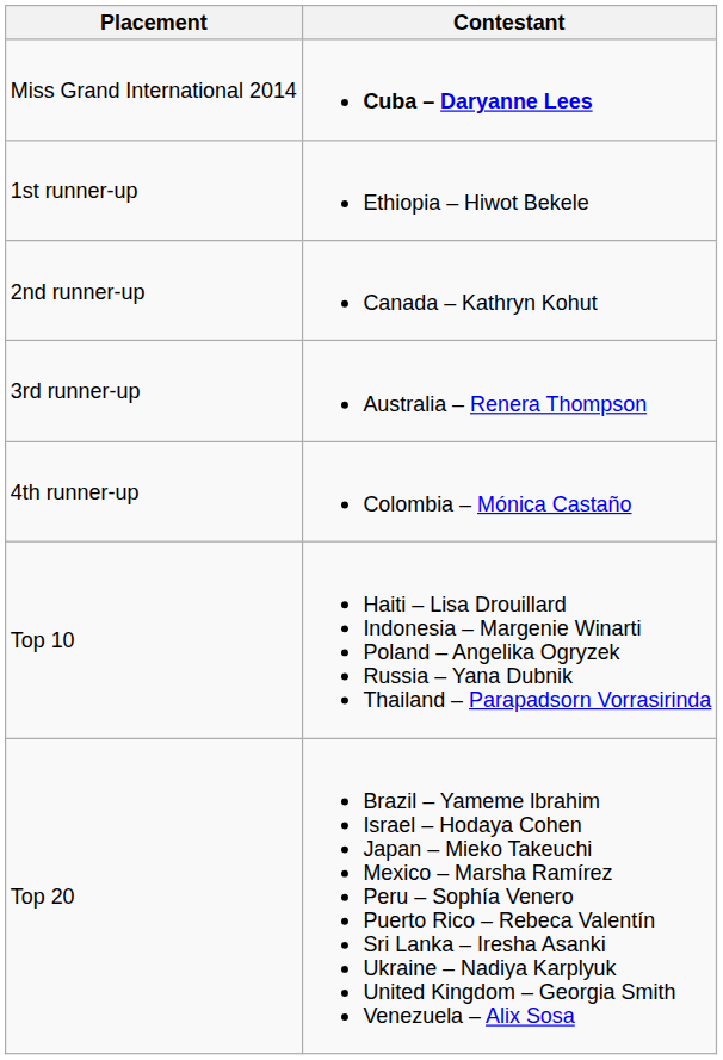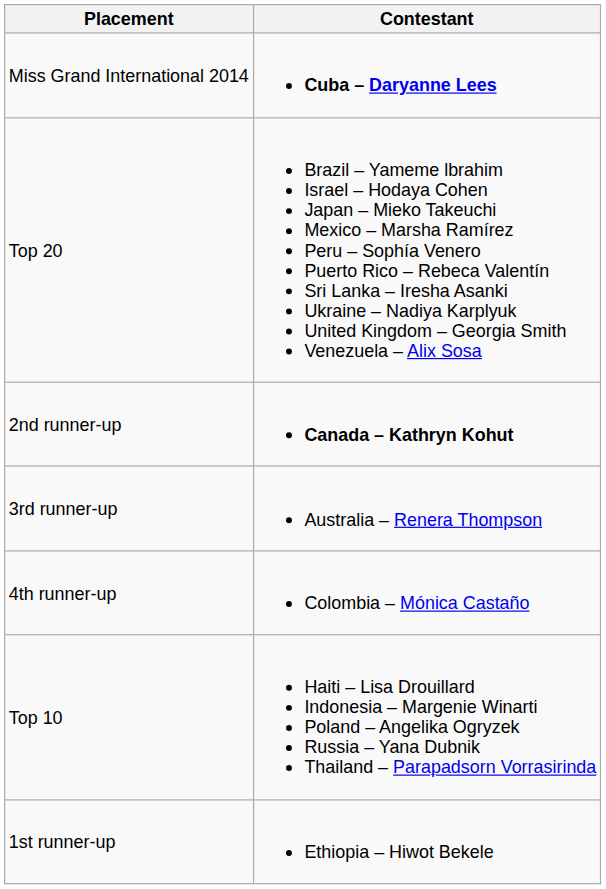rows swapped: 1st runner-up <-> Top 20
2nd runner-up | Contestant: normal -> bold
